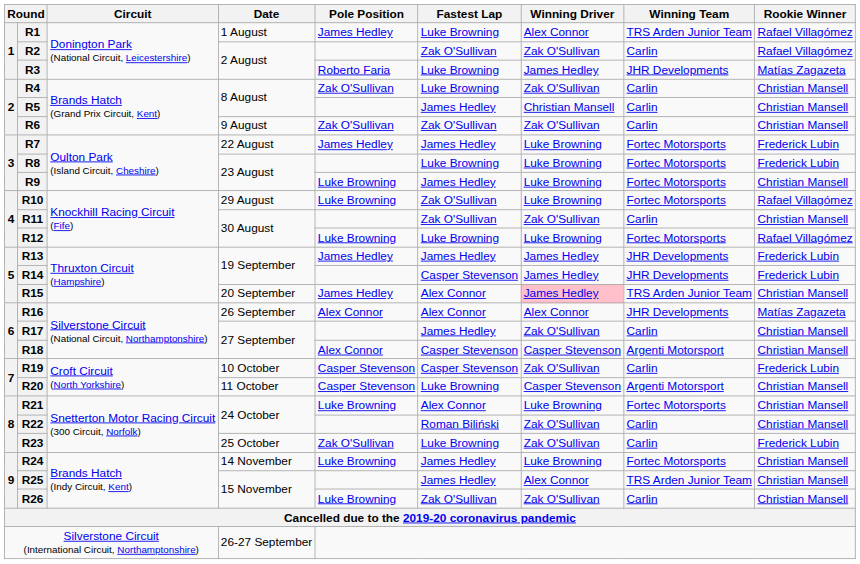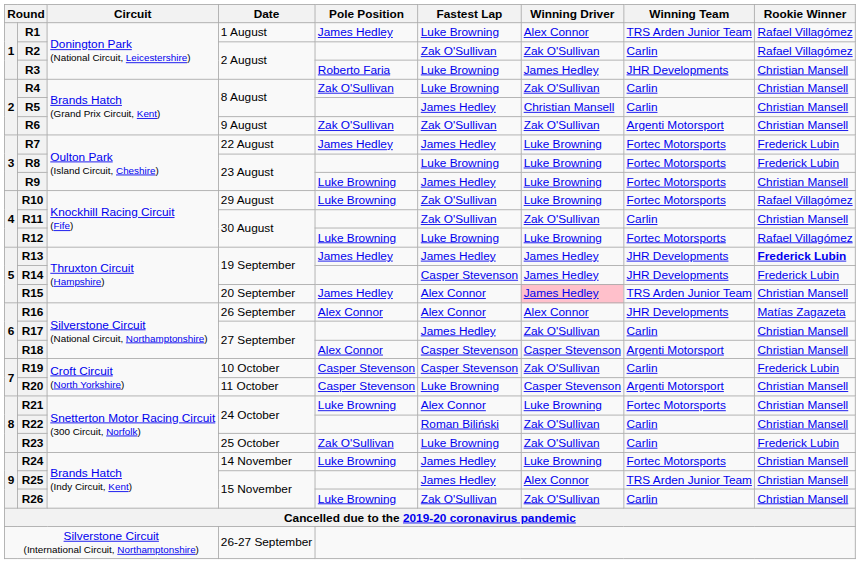R3 | Rookie Winner: Matías Zagazeta -> Christian Mansell
R6 | Winning Team: Carlin -> Argenti Motorsport
R13 | Rookie Winner: normal -> bold
